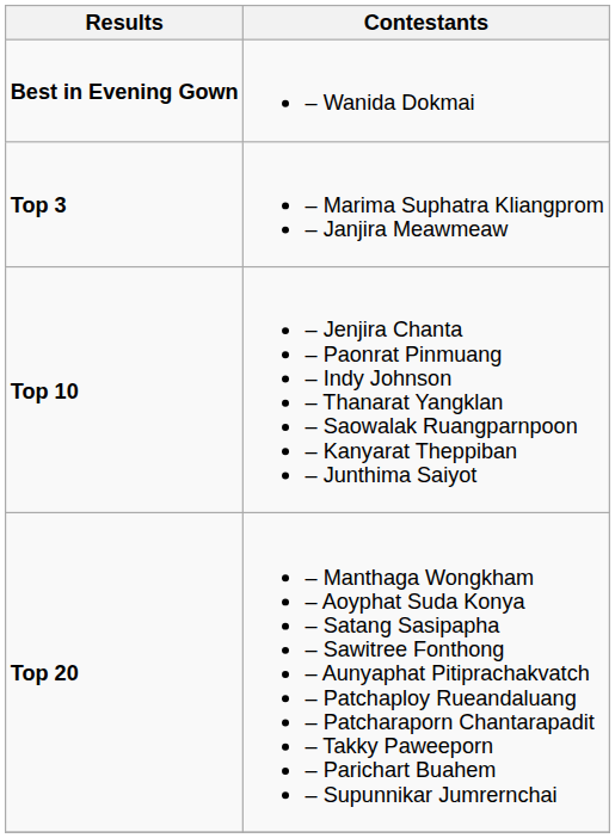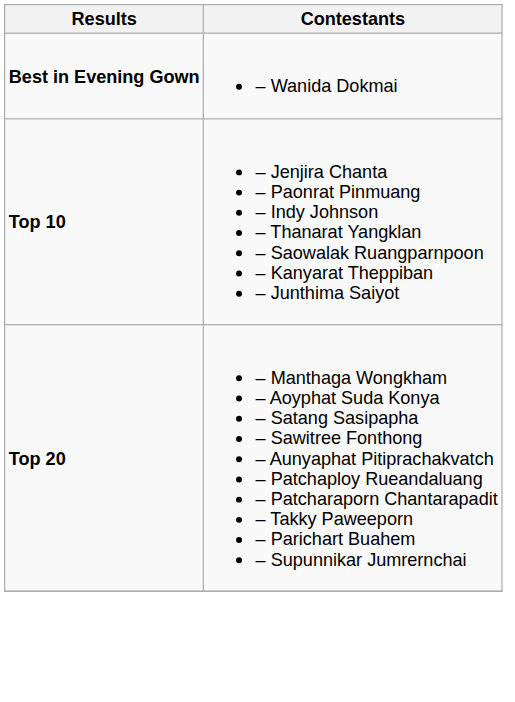- row: Top 3 | – Marima Suphatra Kliangprom – Janjira Meawmeaw
